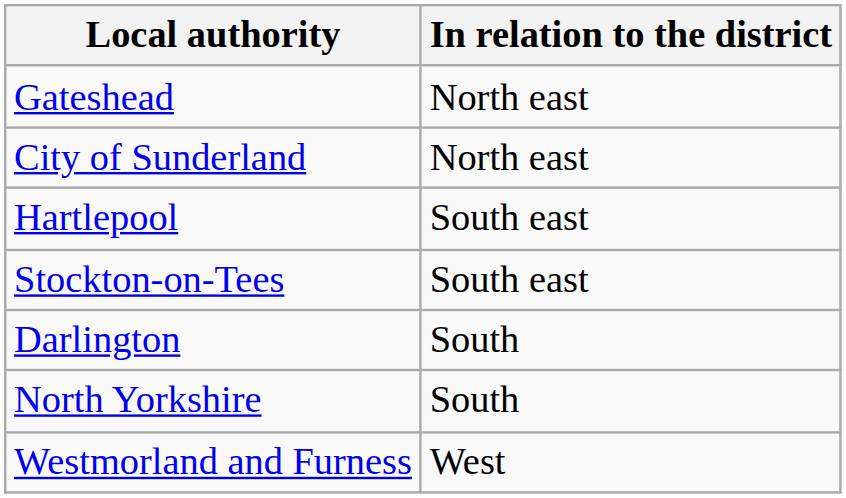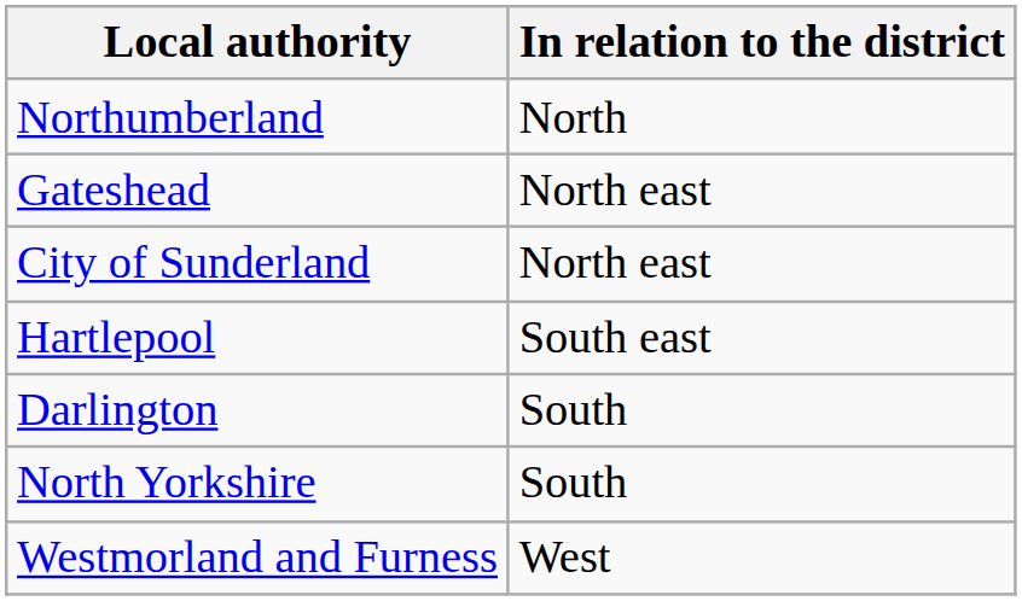+ row: Northumberland | North
- row: Stockton-on-Tees | South east
